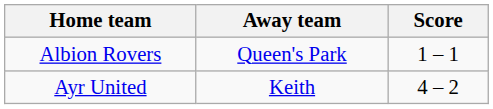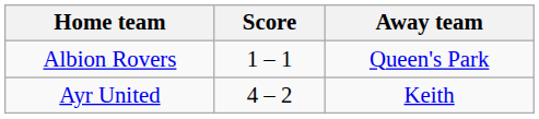columns swapped: Score <-> Away team
